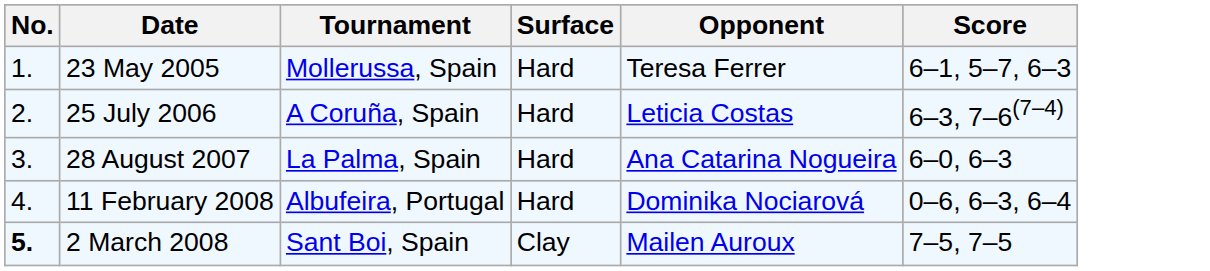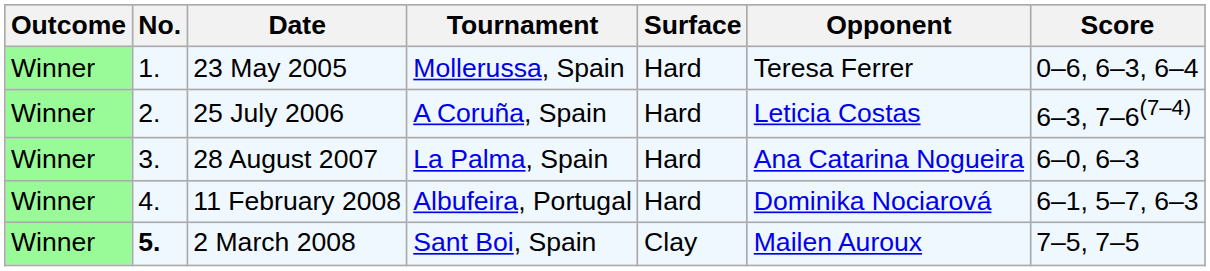+ column: Outcome | Winner | Winner | Winner | Winner | Winner
23 May 2005 | Score: 6–1, 5–7, 6–3 -> 0–6, 6–3, 6–4
11 February 2008 | Score: 0–6, 6–3, 6–4 -> 6–1, 5–7, 6–3
